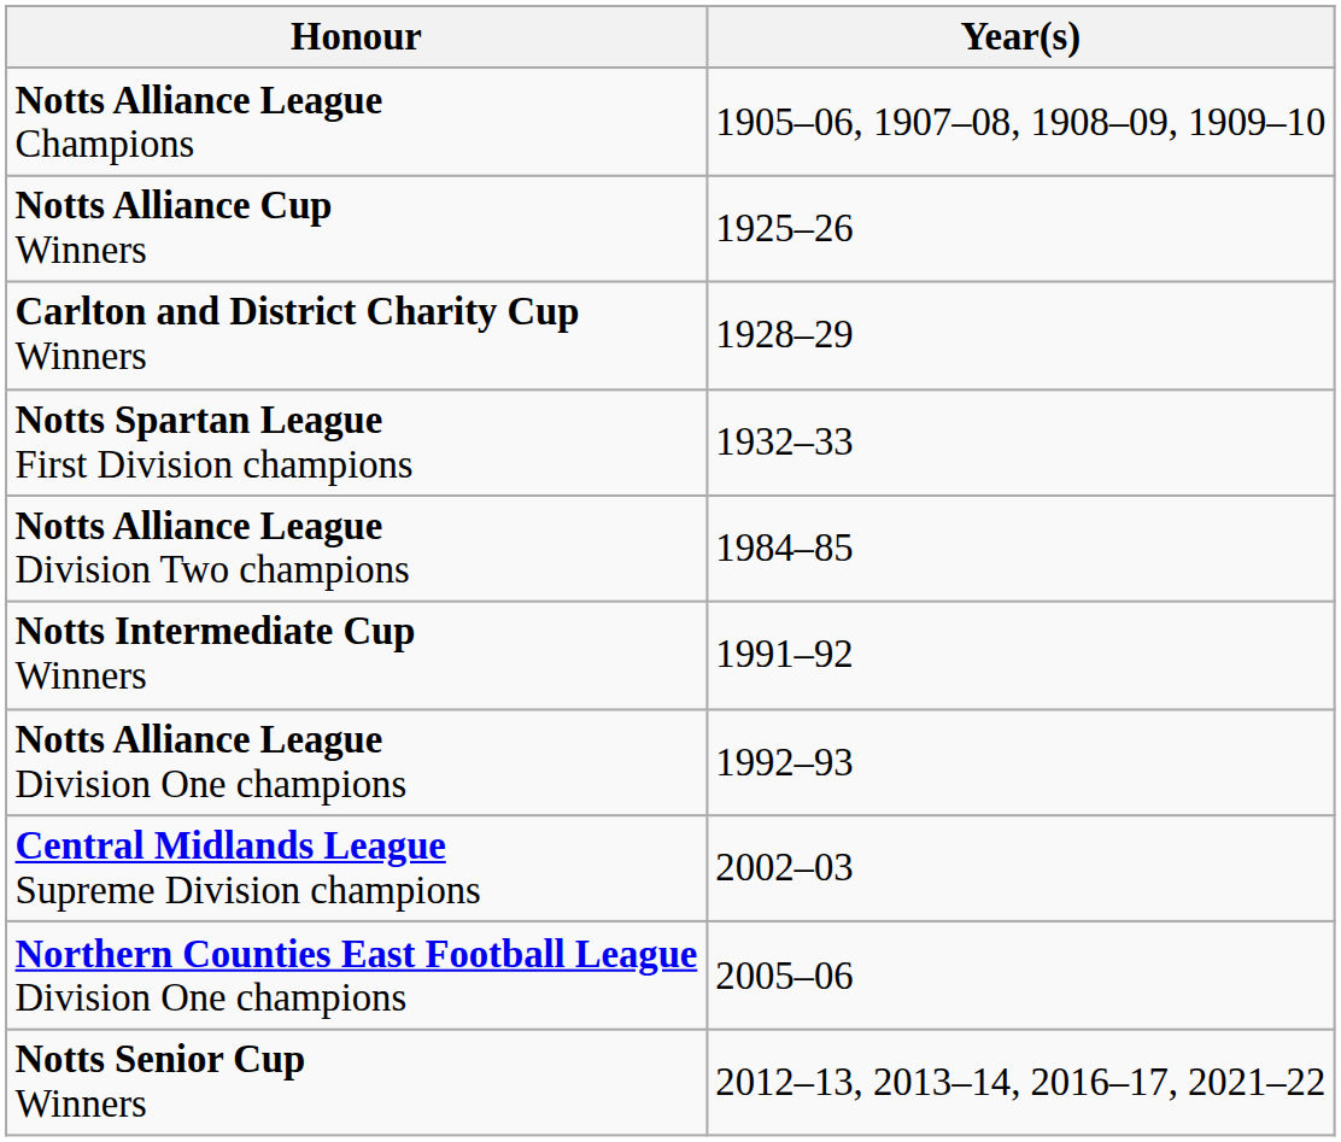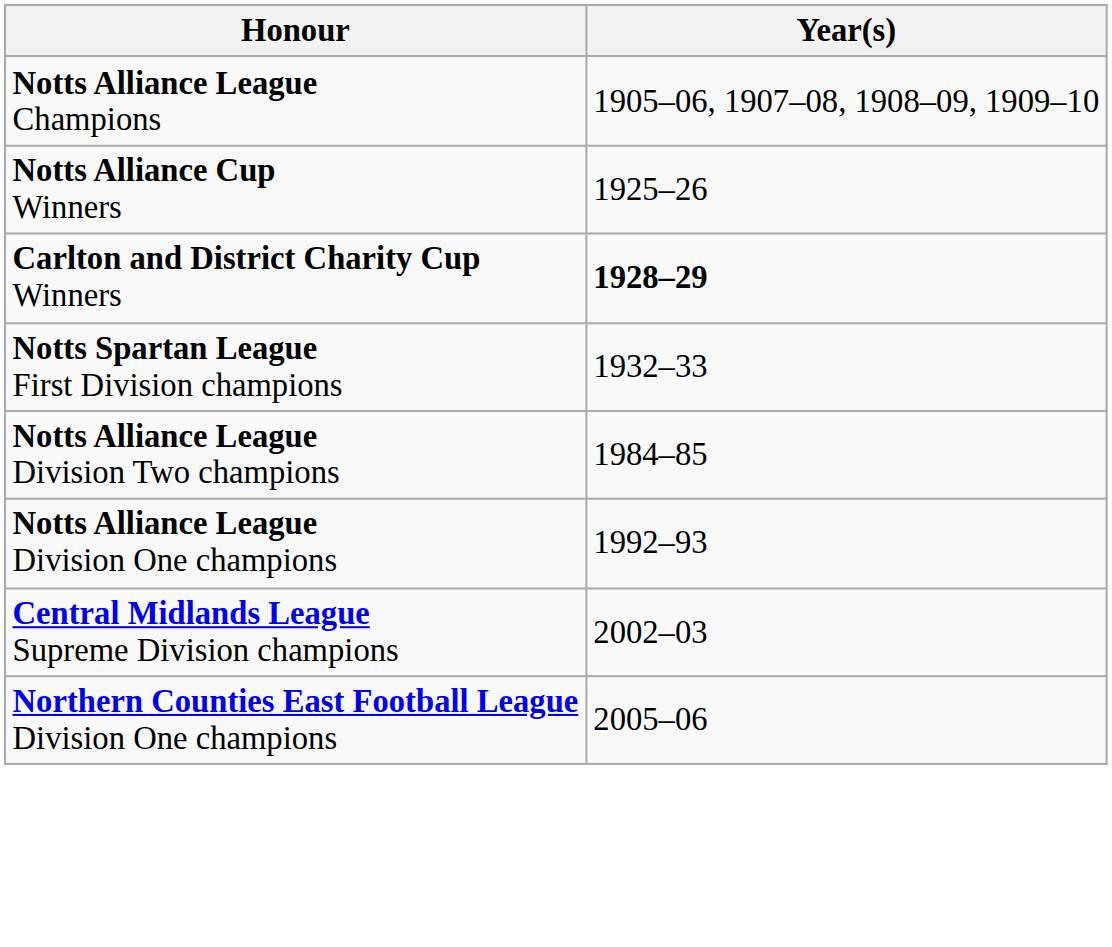Carlton and District Charity Cup Winners | Year(s): normal -> bold
- row: Notts Intermediate Cup Winners | 1991–92
- row: Notts Senior Cup Winners | 2012–13, 2013–14, 2016–17, 2021–22
